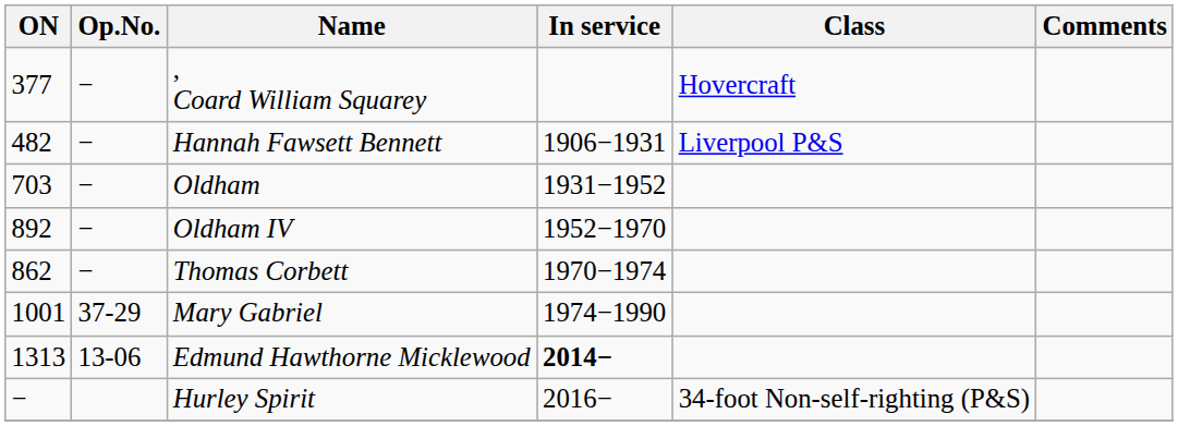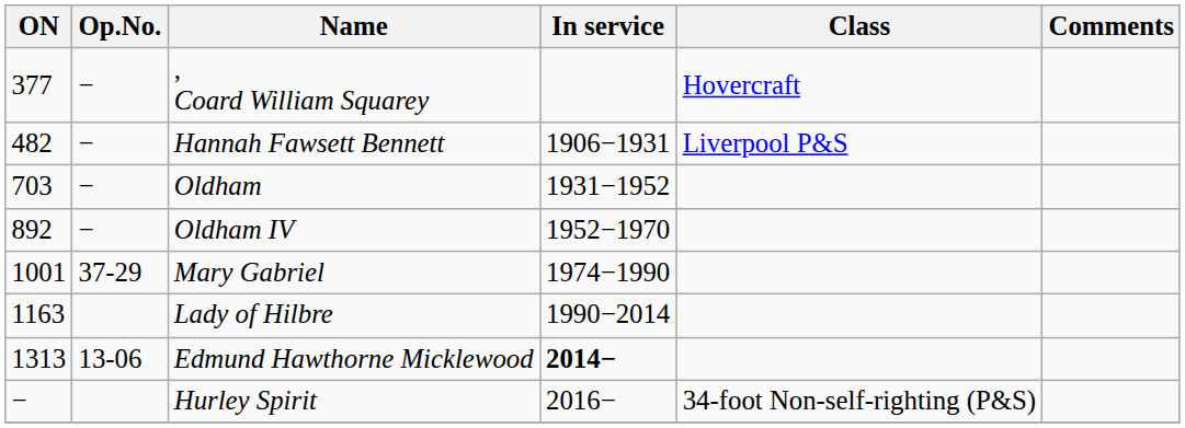- row: 862 | − | Thomas Corbett | 1970−1974
+ row: 1163 | Lady of Hilbre | 1990−2014
